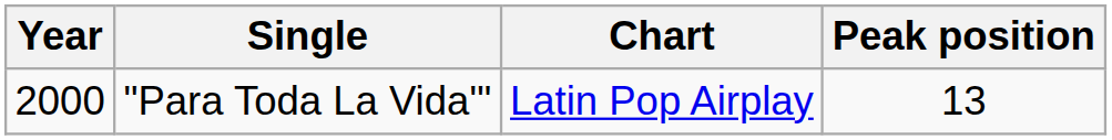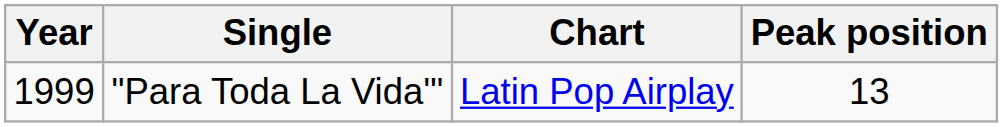"Para Toda La Vida'" | Year: 2000 -> 1999
